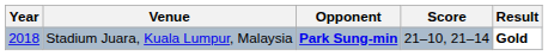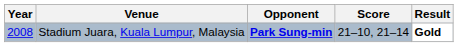Stadium Juara, Kuala Lumpur, Malaysia | Year: 2018 -> 2008
